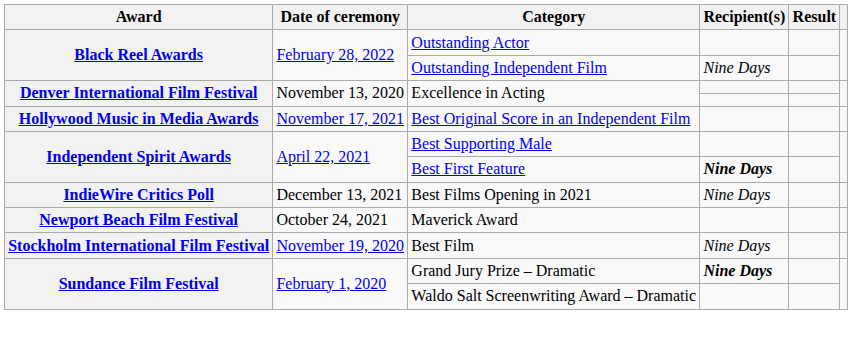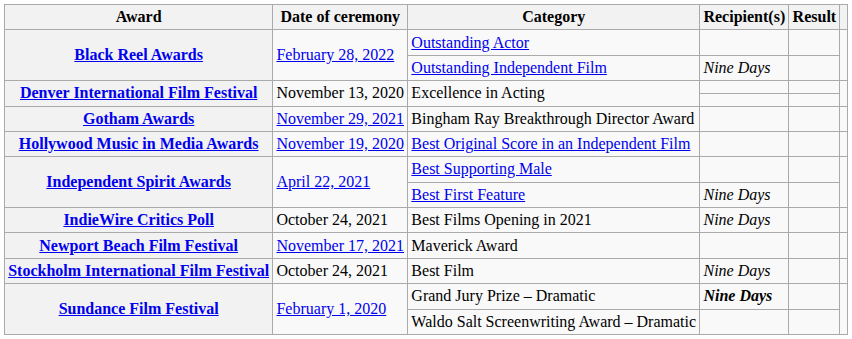+ row: Gotham Awards | November 29, 2021 | Bingham Ray Breakthrough Director Award
Best Original Score in an Independent Film | Date of ceremony: November 17, 2021 -> November 19, 2020
Best First Feature | Recipient(s): bold -> normal
Best Films Opening in 2021 | Date of ceremony: December 13, 2021 -> October 24, 2021
Maverick Award | Date of ceremony: October 24, 2021 -> November 17, 2021
Best Film | Date of ceremony: November 19, 2020 -> October 24, 2021
